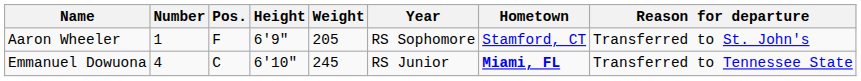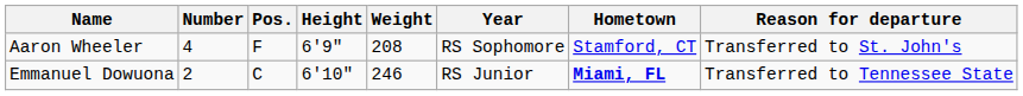Aaron Wheeler | Number: 1 -> 4
Aaron Wheeler | Weight: 205 -> 208
Emmanuel Dowuona | Number: 4 -> 2
Emmanuel Dowuona | Weight: 245 -> 246
